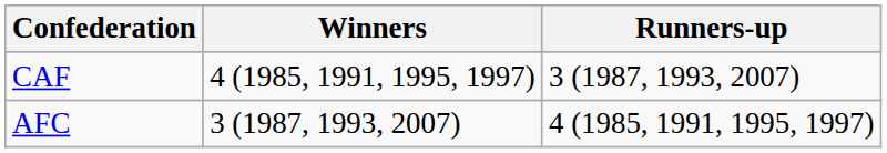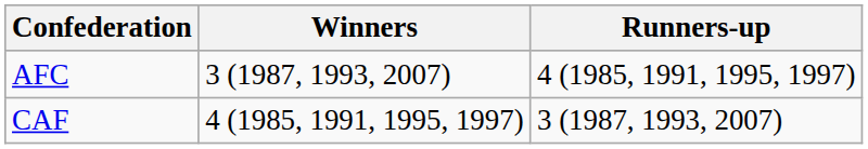rows swapped: CAF <-> AFC
